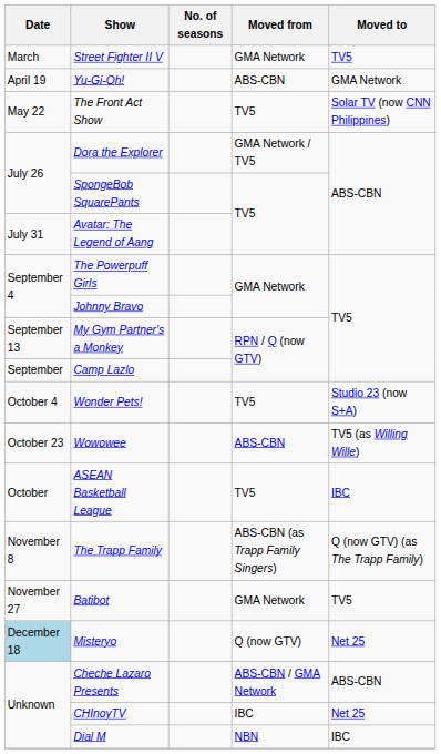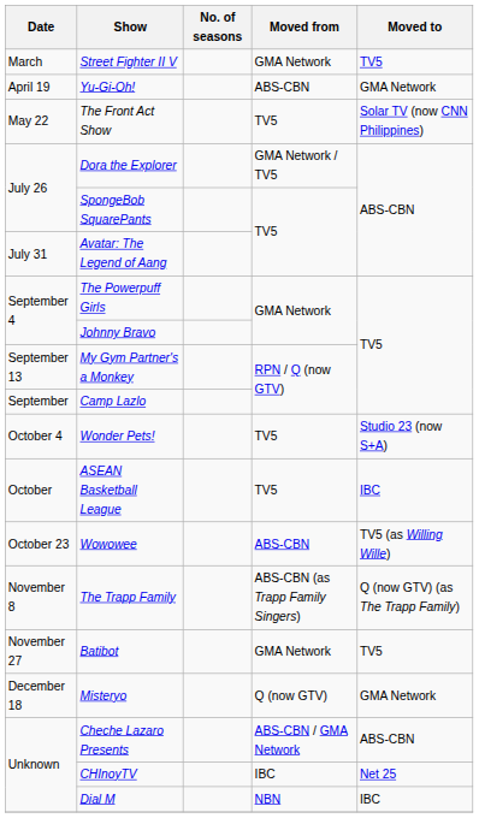rows swapped: Wowowee <-> ASEAN Basketball League
Misteryo | Date: lightblue background -> no background
Misteryo | Moved to: Net 25 -> GMA Network
